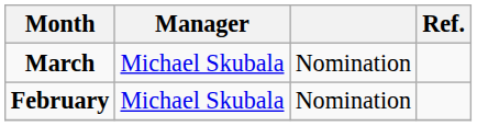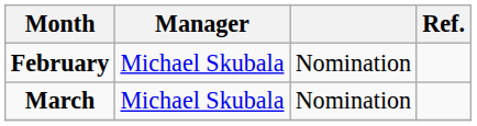rows swapped: February <-> March
